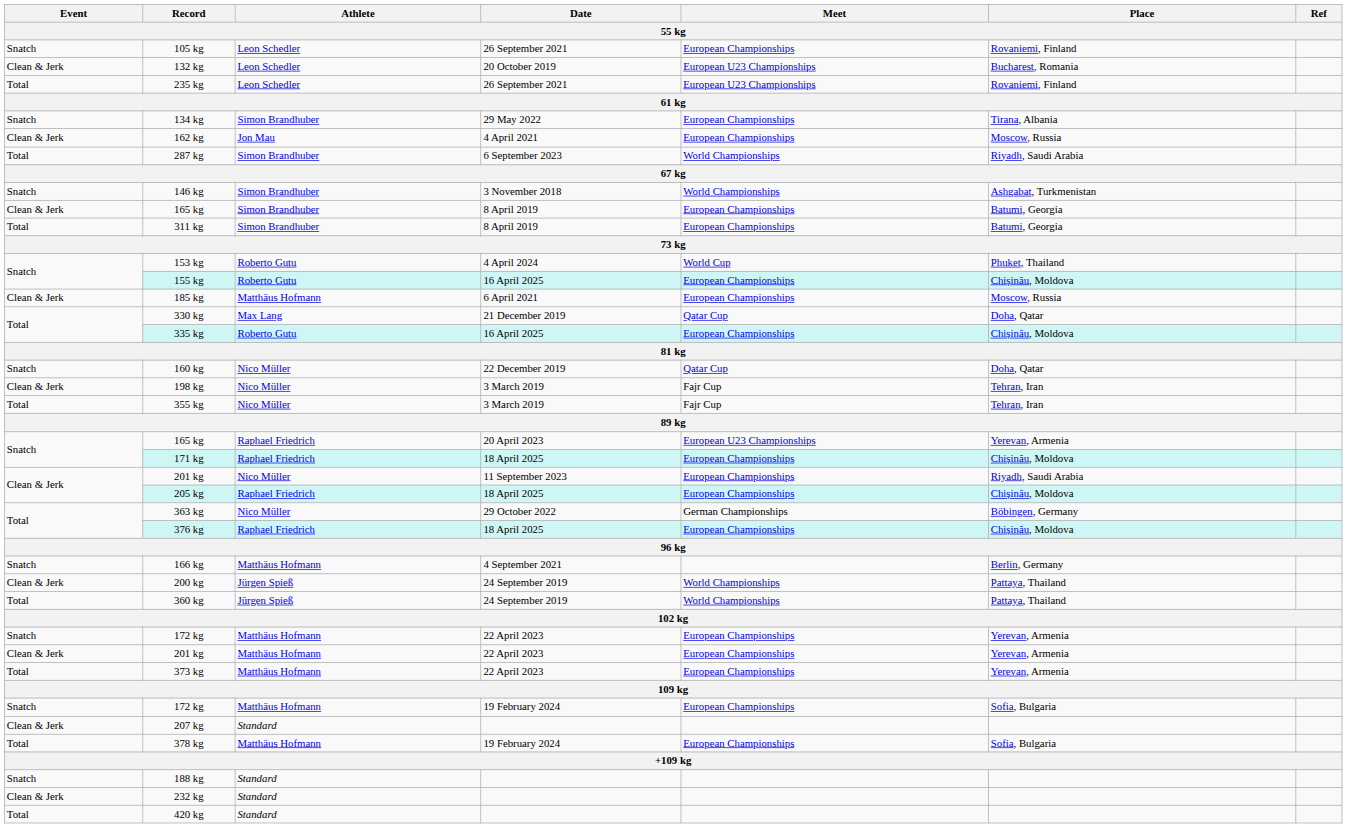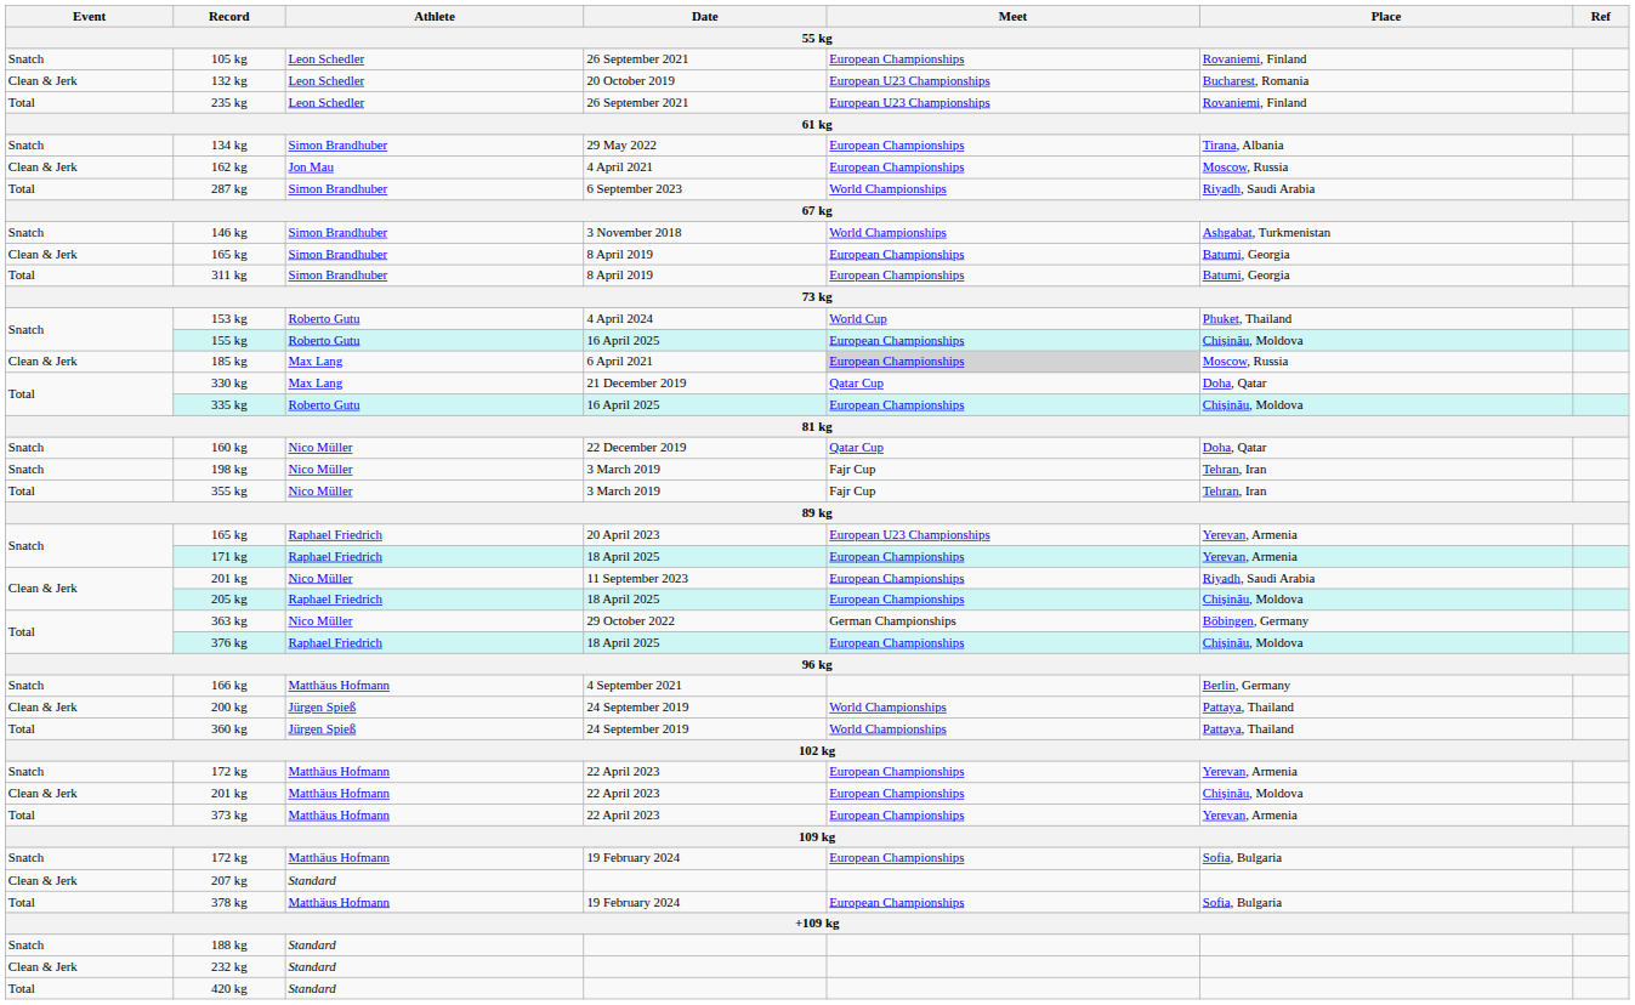185 kg | Athlete: Matthäus Hofmann -> Max Lang
185 kg | Meet: no background -> lightgrey background
198 kg | Event: Clean & Jerk -> Snatch
171 kg | Place: Chișinău, Moldova -> Yerevan, Armenia
201 kg / 22 April 2023 | Place: Yerevan, Armenia -> Chișinău, Moldova
